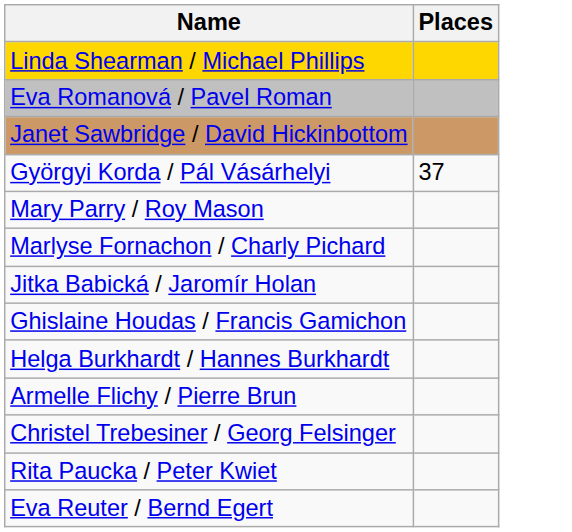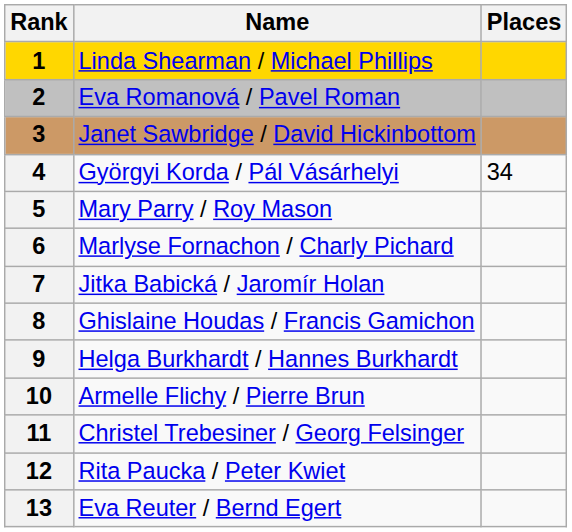+ column: Rank | 1 | 2 | 3 | 4 | 5 | 6 | 7 | 8 | 9 | 10 | 11 | 12 | 13
Györgyi Korda / Pál Vásárhelyi | Places: 37 -> 34
